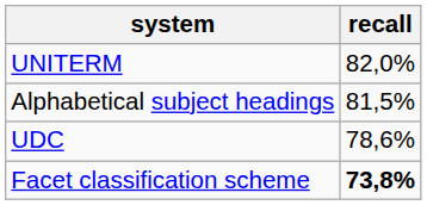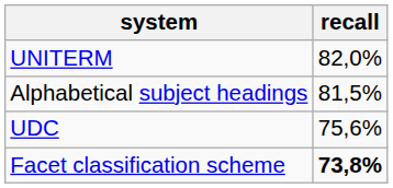UDC | recall: 78,6% -> 75,6%
